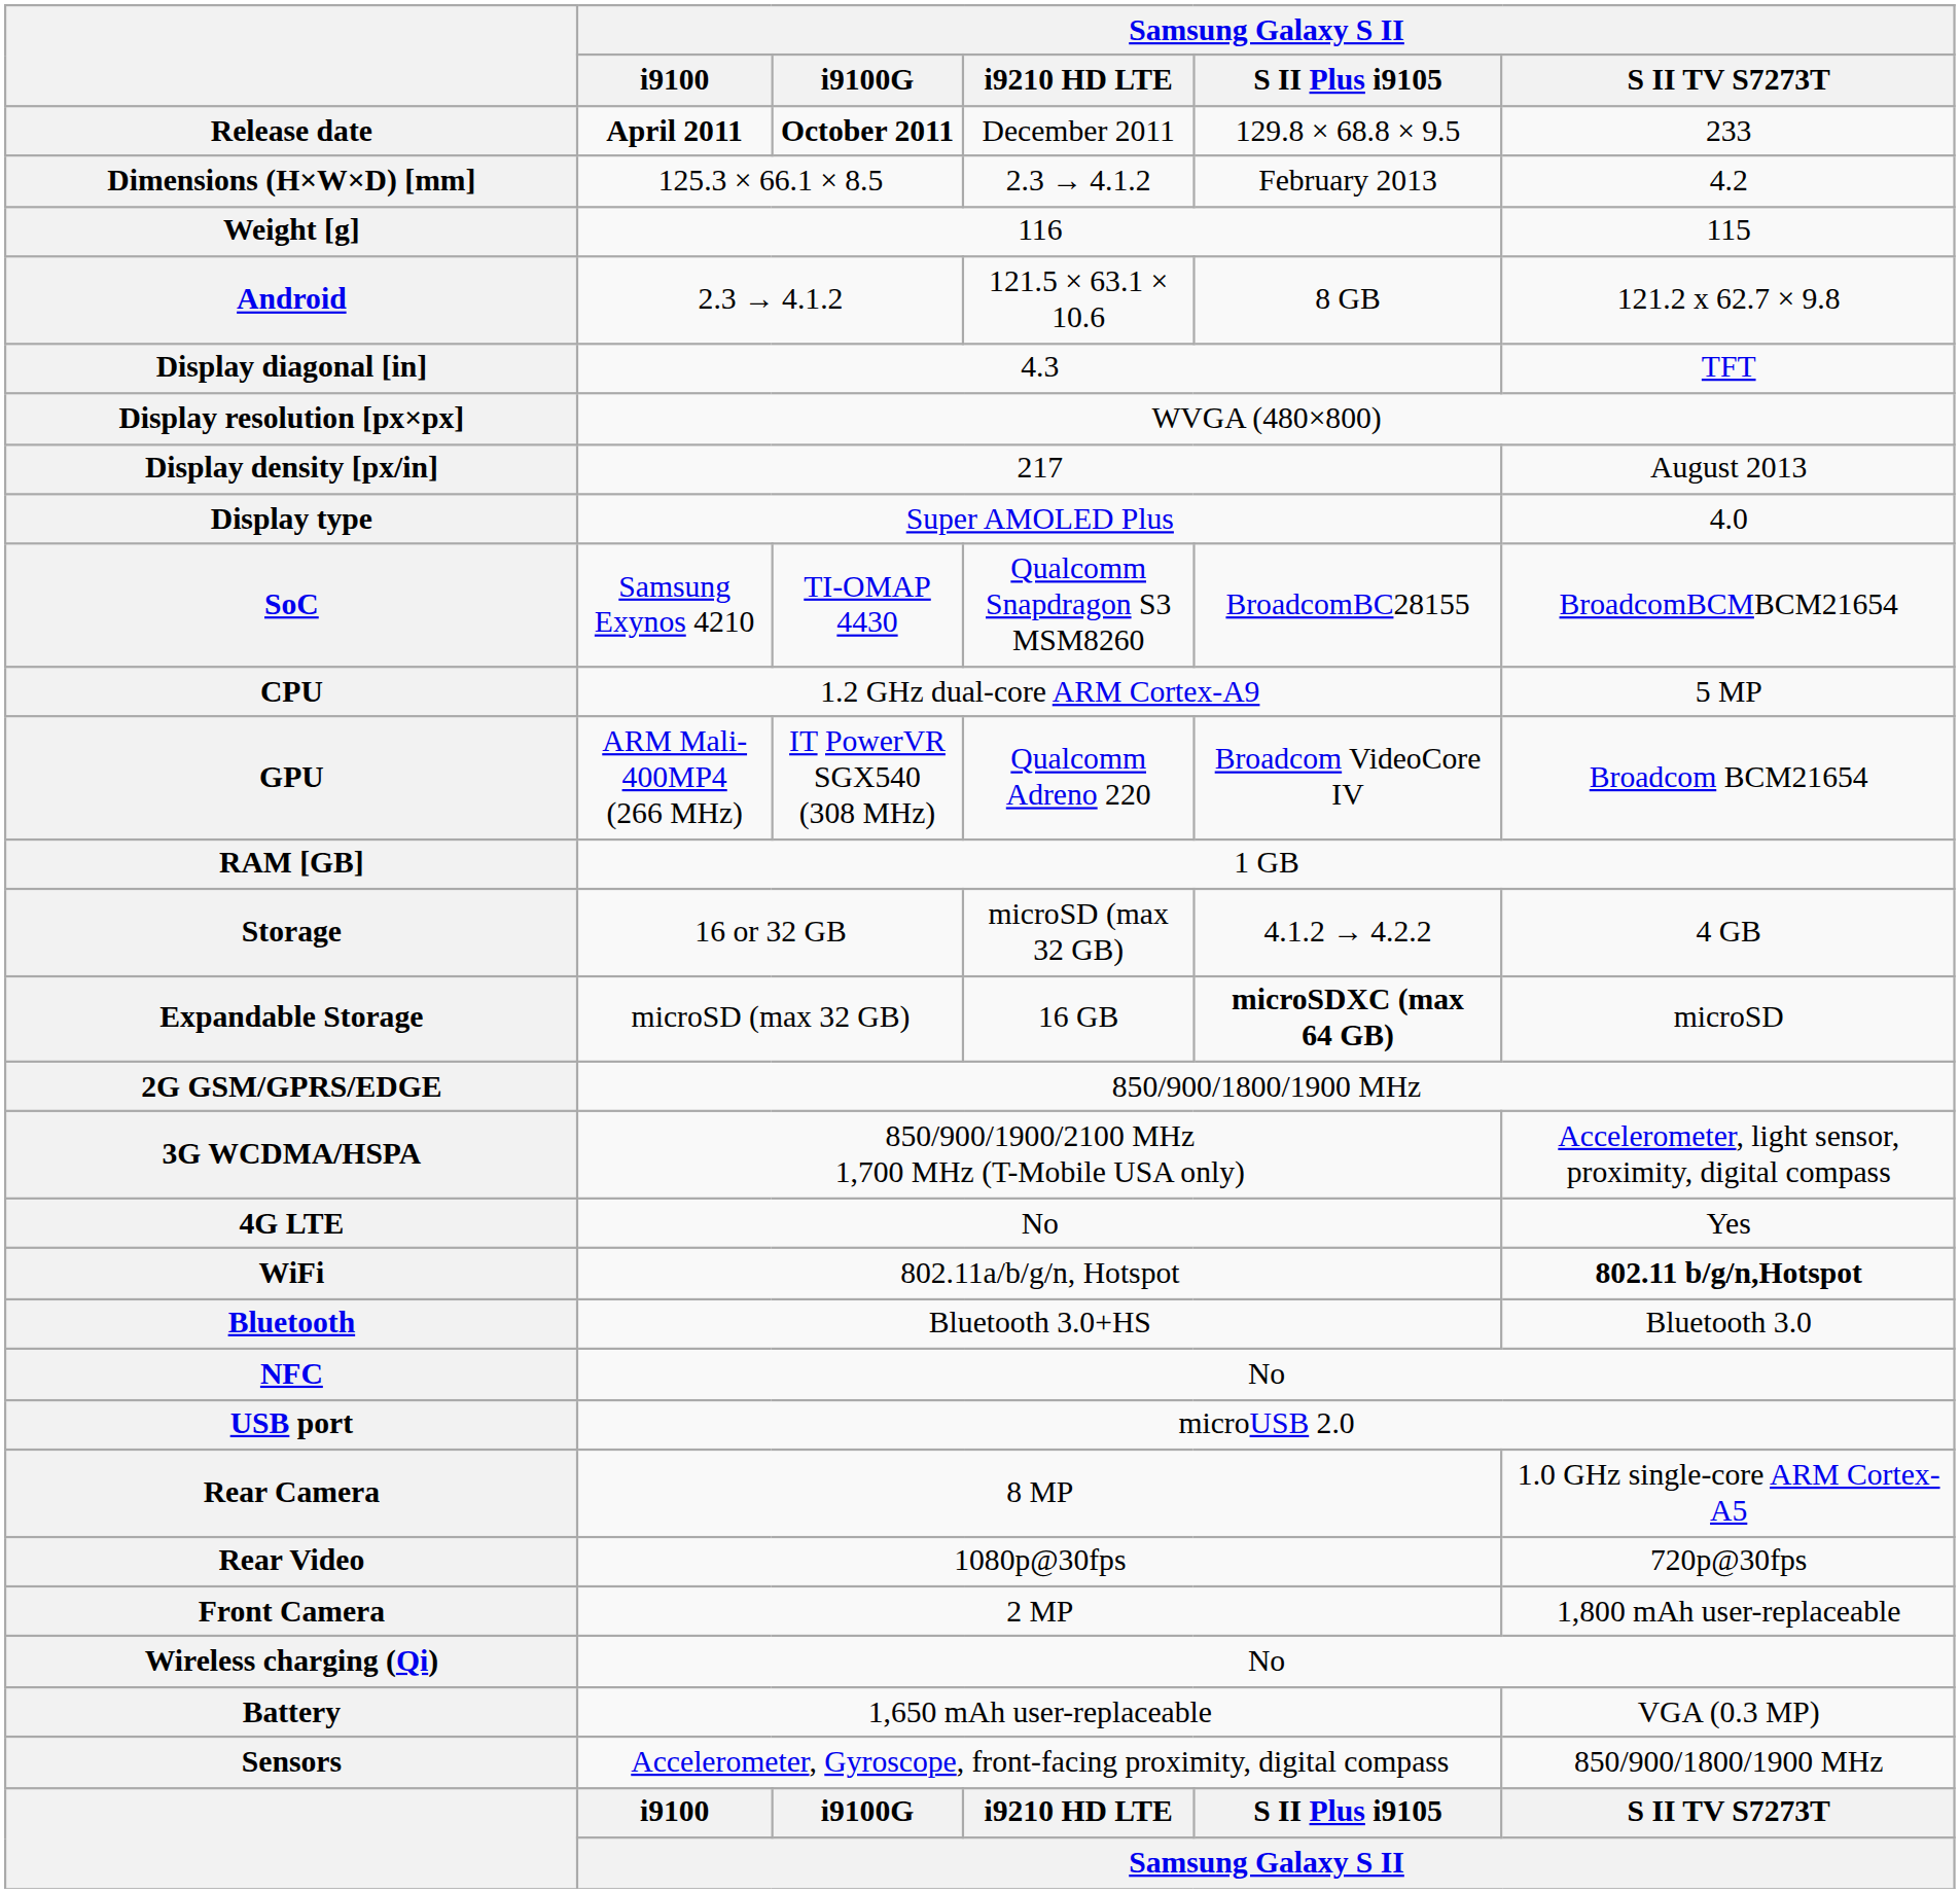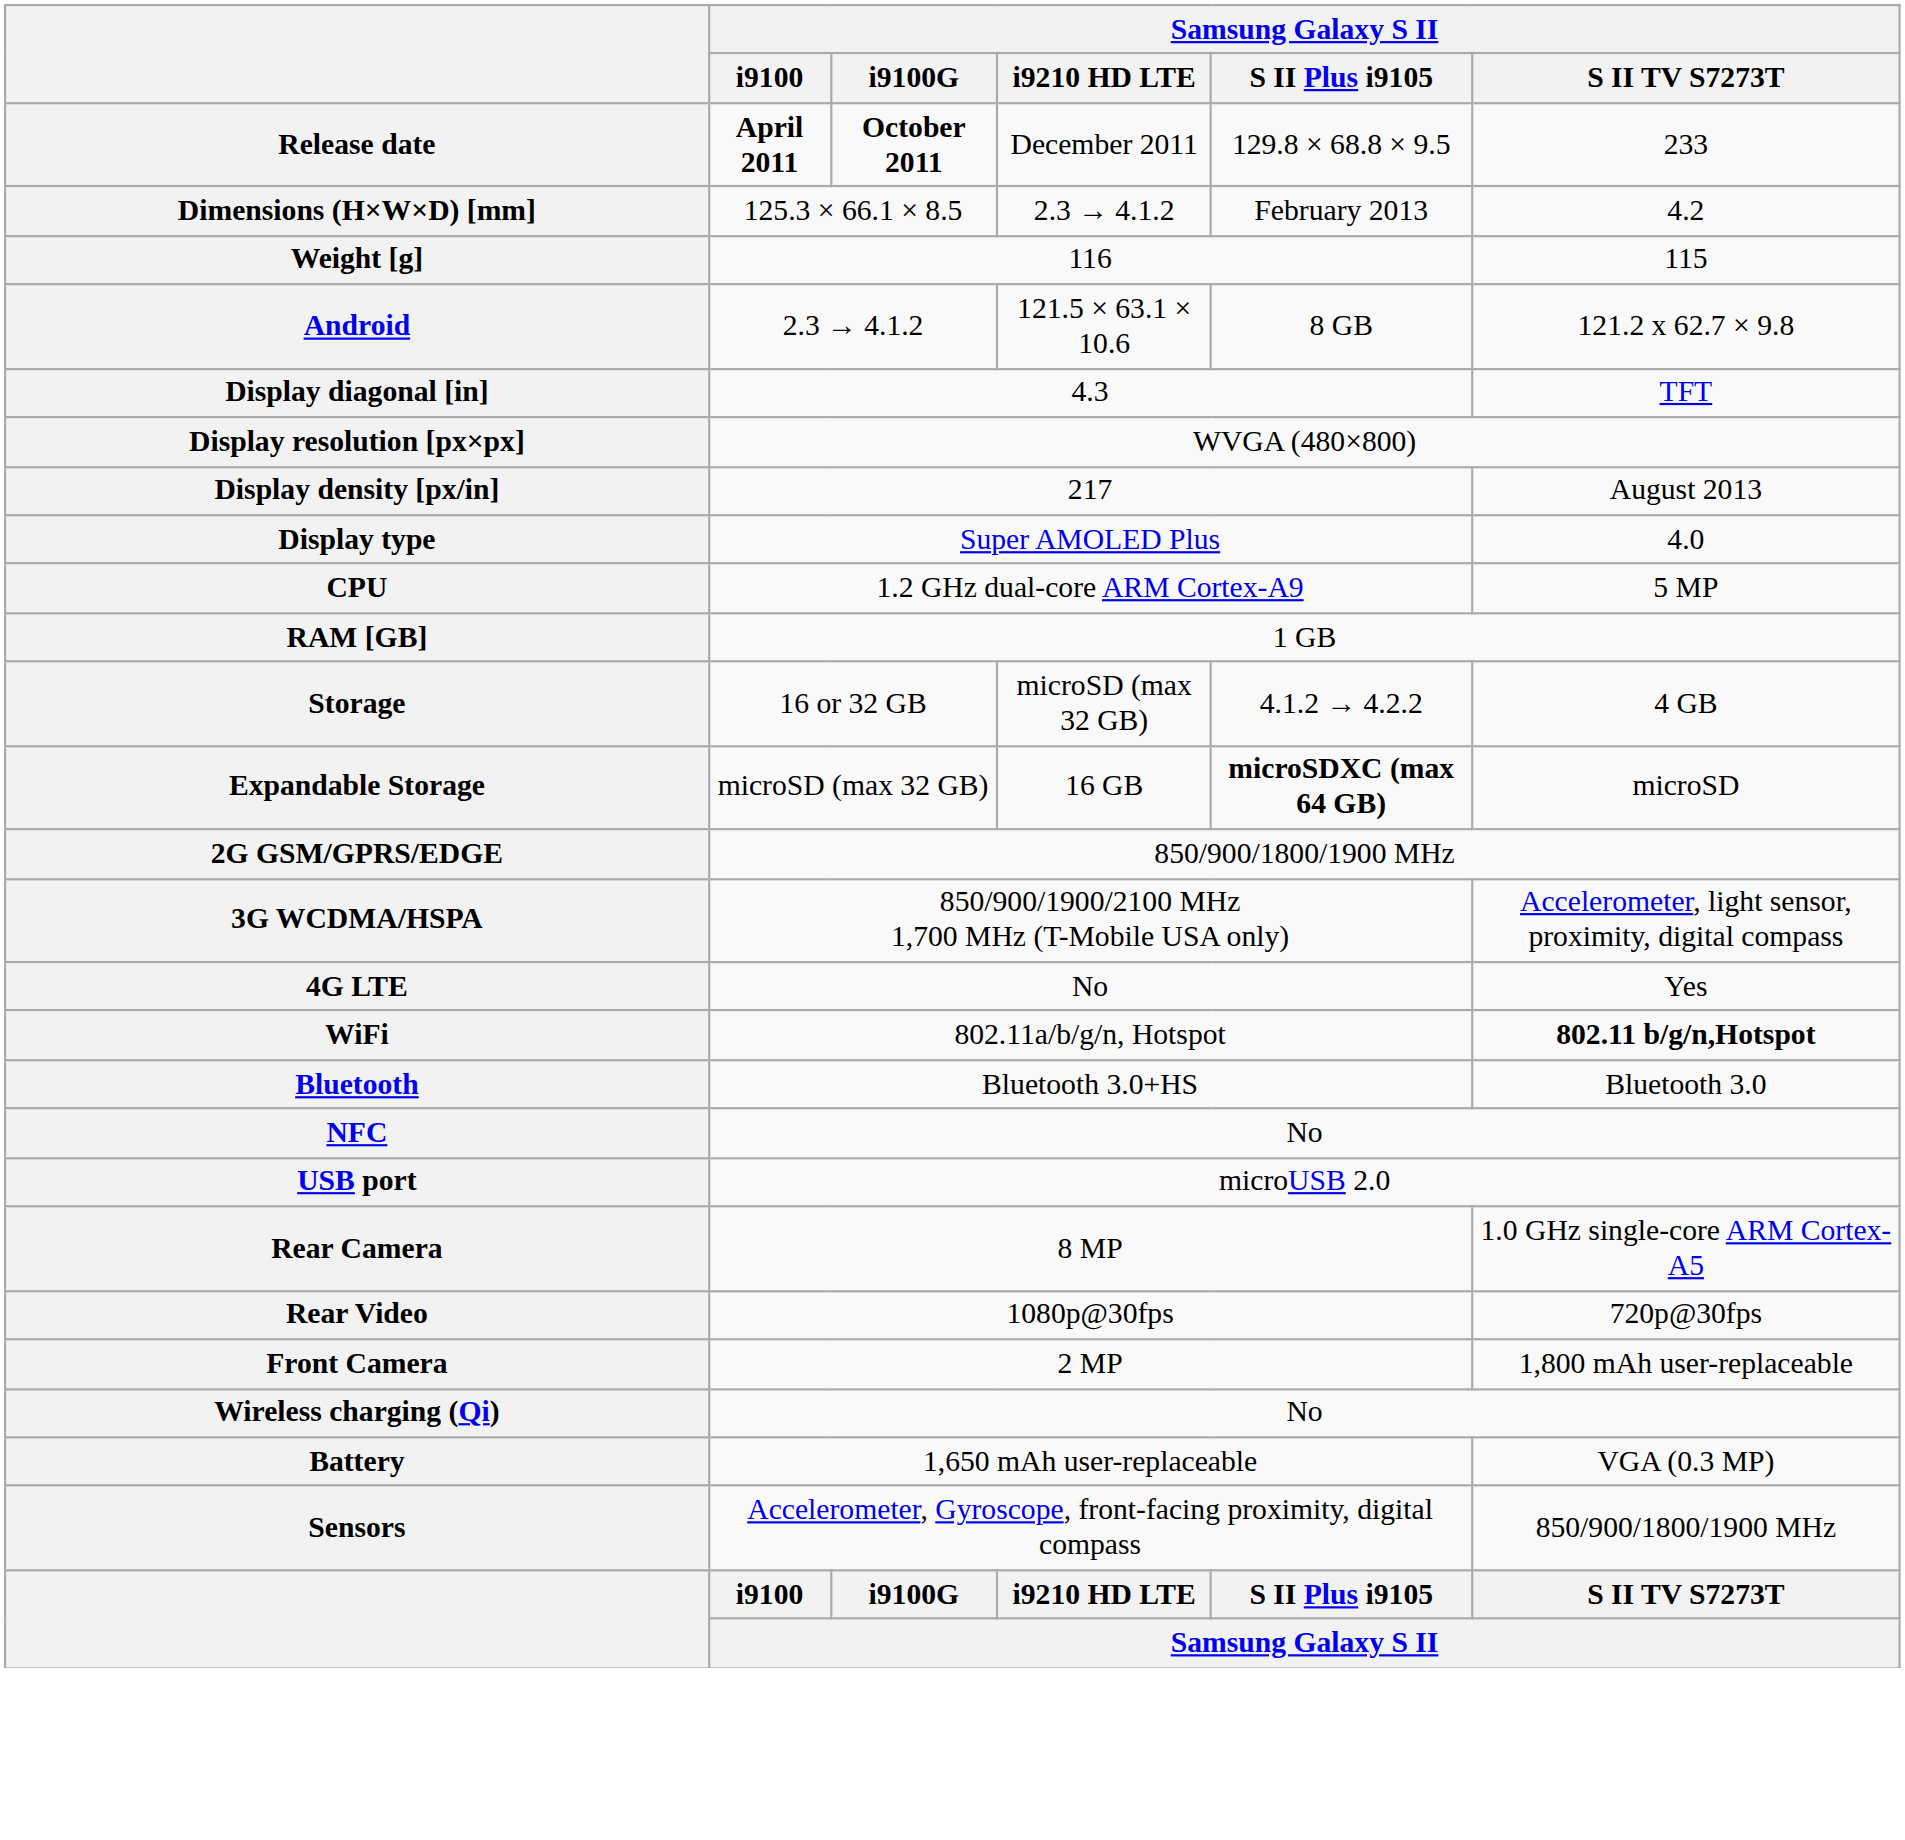- row: SoC | Samsung Exynos 4210 | TI-OMAP 4430 | Qualcomm Snapdragon S3 MSM8260 | BroadcomBC28155 | BroadcomBCMBCM21654
- row: GPU | ARM Mali-400MP4 (266 MHz) | IT PowerVR SGX540 (308 MHz) | Qualcomm Adreno 220 | Broadcom VideoCore IV | Broadcom BCM21654
